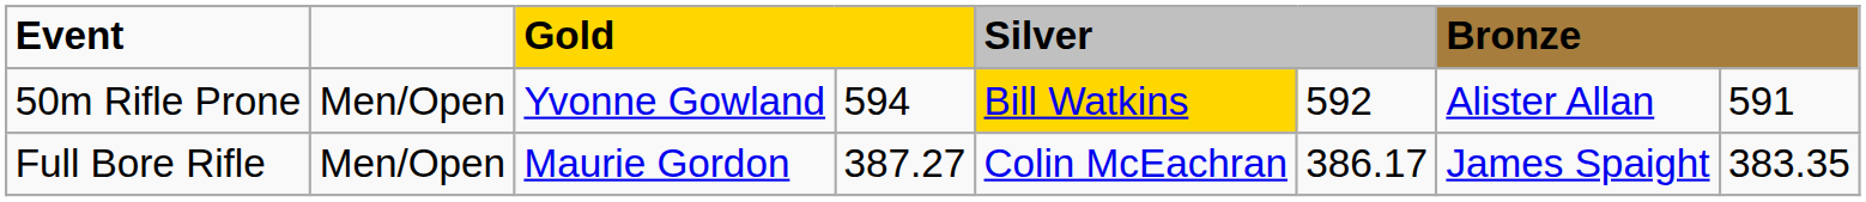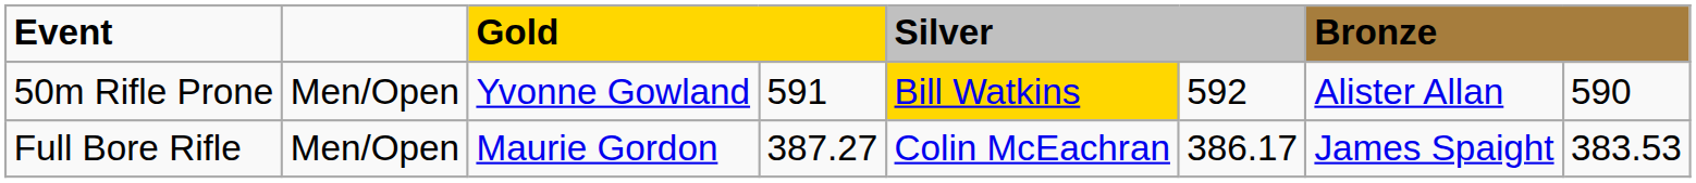50m Rifle Prone | column 4: 594 -> 591
50m Rifle Prone | column 8: 591 -> 590
Full Bore Rifle | column 8: 383.35 -> 383.53
